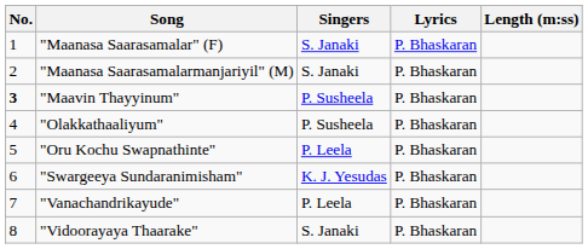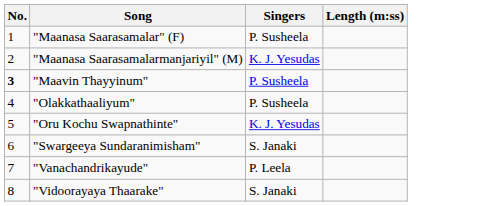- column: Lyrics | P. Bhaskaran | P. Bhaskaran | P. Bhaskaran | P. Bhaskaran | P. Bhaskaran | P. Bhaskaran | P. Bhaskaran | P. Bhaskaran
"Maanasa Saarasamalar" (F) | Singers: S. Janaki -> P. Susheela
"Maanasa Saarasamalarmanjariyil" (M) | Singers: S. Janaki -> K. J. Yesudas
"Oru Kochu Swapnathinte" | Singers: P. Leela -> K. J. Yesudas
"Swargeeya Sundaranimisham" | Singers: K. J. Yesudas -> S. Janaki
